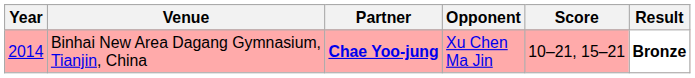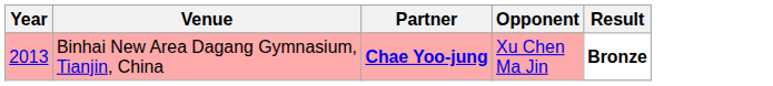- column: Score | 10–21, 15–21
Binhai New Area Dagang Gymnasium, Tianjin, China | Year: 2014 -> 2013
